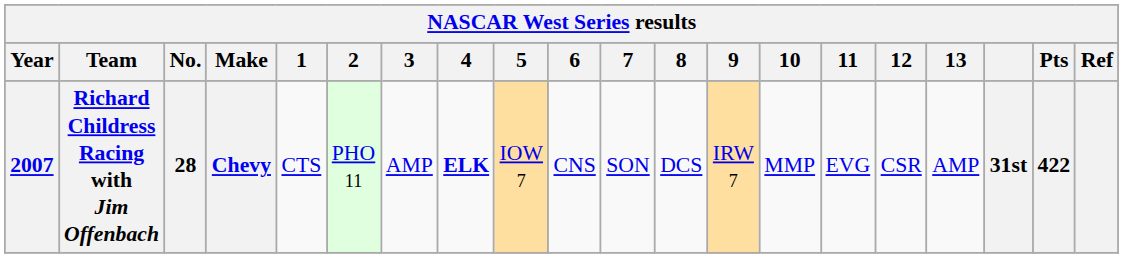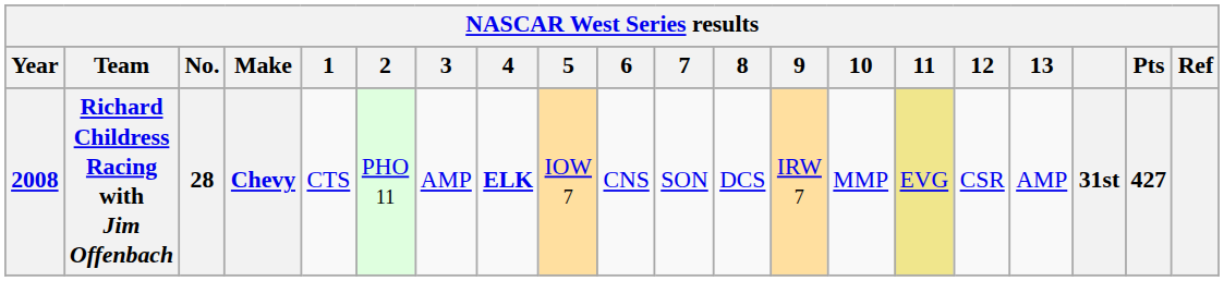Richard Childress Racing with Jim Offenbach | Year: 2007 -> 2008
Richard Childress Racing with Jim Offenbach | 11: no background -> khaki background
Richard Childress Racing with Jim Offenbach | Pts: 422 -> 427
